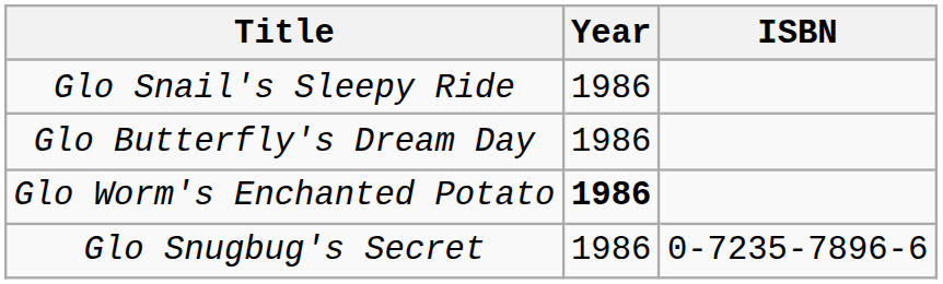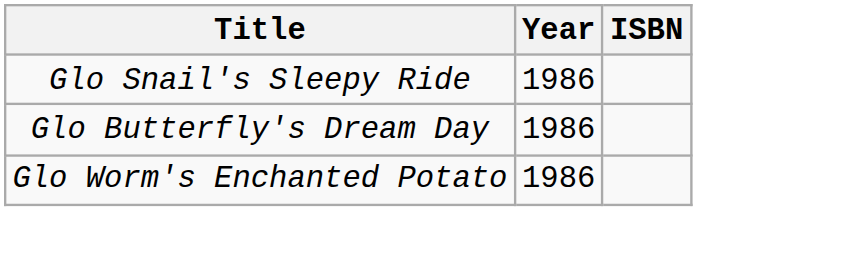Glo Worm's Enchanted Potato | Year: bold -> normal
- row: Glo Snugbug's Secret | 1986 | 0-7235-7896-6
